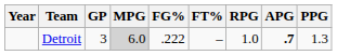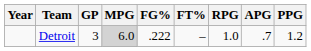Detroit | APG: bold -> normal
Detroit | PPG: 1.3 -> 1.2
